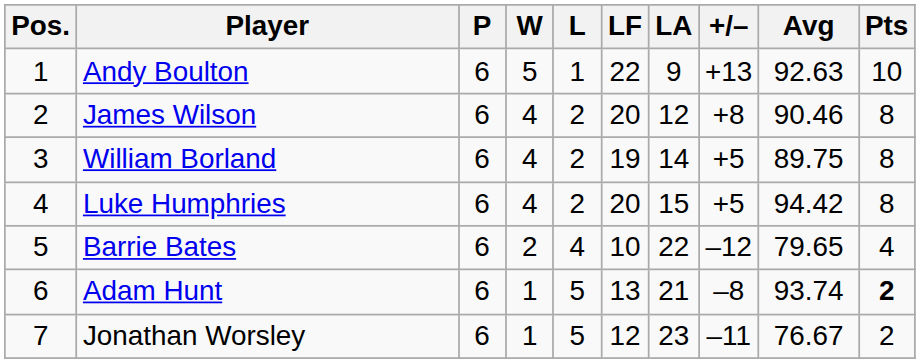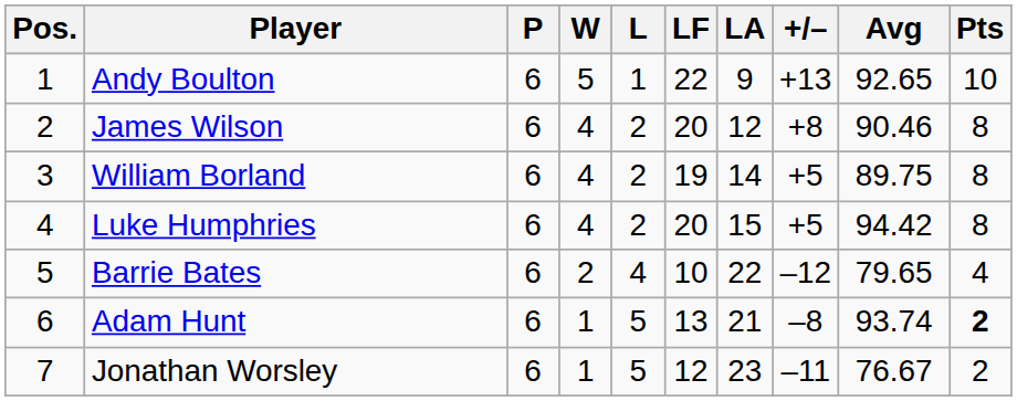Andy Boulton | Avg: 92.63 -> 92.65
